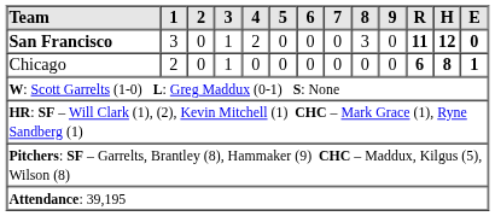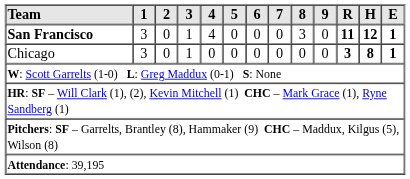San Francisco | 4: 2 -> 4
San Francisco | E: 0 -> 1
Chicago | 1: 2 -> 3
Chicago | R: 6 -> 3
